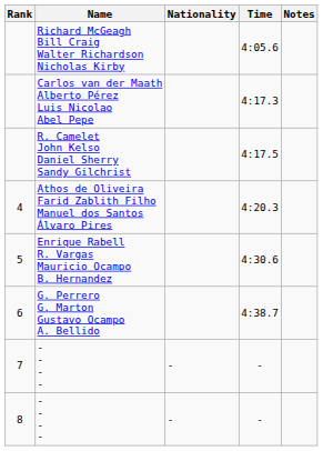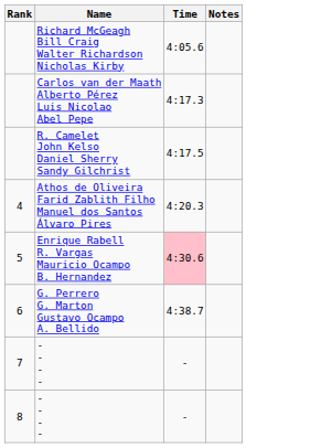- column: Nationality | - | -
Enrique Rabell R. Vargas Mauricio Ocampo B. Hernandez | Time: no background -> pink background
